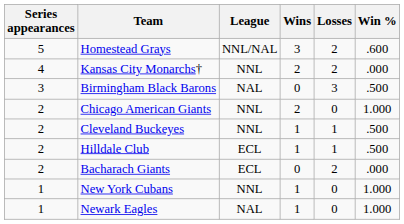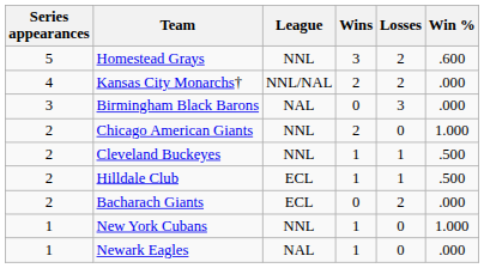Homestead Grays | League: NNL/NAL -> NNL
Kansas City Monarchs† | League: NNL -> NNL/NAL
Birmingham Black Barons | Win %: .500 -> .000
Newark Eagles | Win %: 1.000 -> .000
